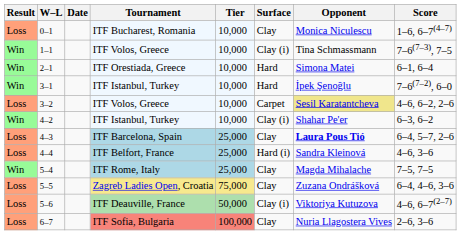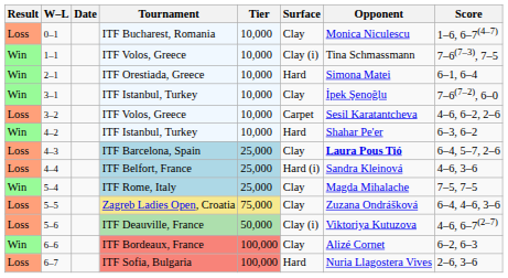3–1 | Surface: Hard -> Clay
3–2 | Opponent: khaki background -> no background
4–2 | Surface: Clay (i) -> Hard
+ row: Win | 6–6 | ITF Bordeaux, France | 100,000 | Clay | Alizé Cornet | 6–2, 6–3
6–7 | Surface: Clay -> Hard
